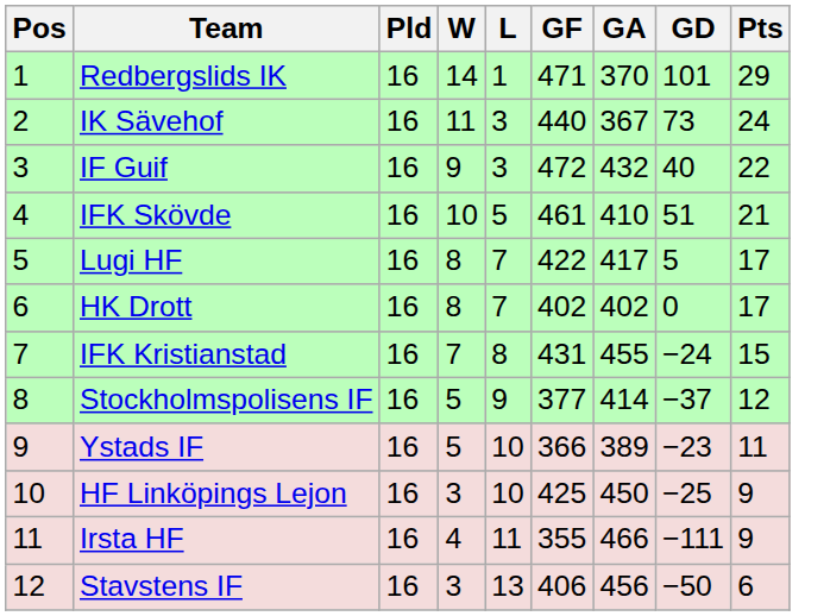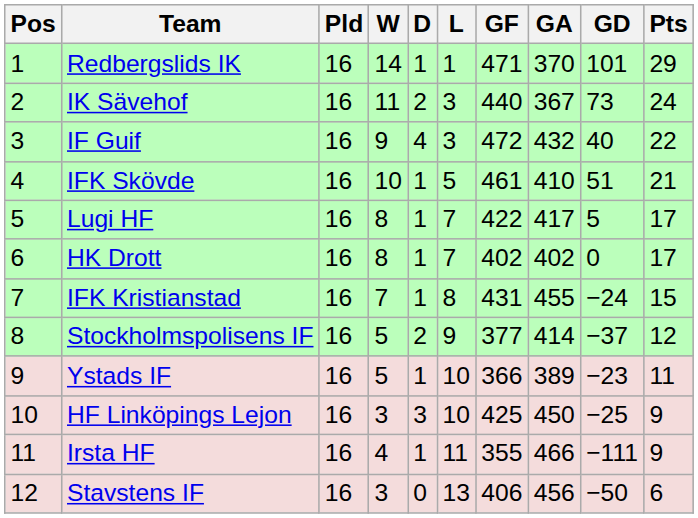+ column: D | 1 | 2 | 4 | 1 | 1 | 1 | 1 | 2 | 1 | 3 | 1 | 0
